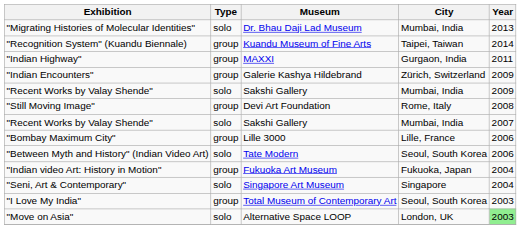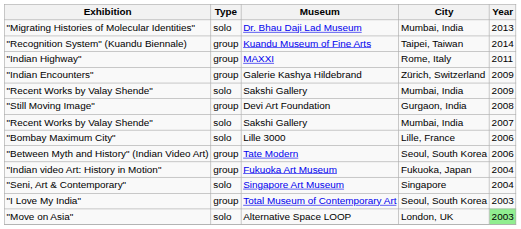"Indian Highway" | City: Gurgaon, India -> Rome, Italy
"Still Moving Image" | City: Rome, Italy -> Gurgaon, India
"Bombay Maximum City" | Type: group -> solo
"Between Myth and History" (Indian Video Art) | Type: solo -> group
